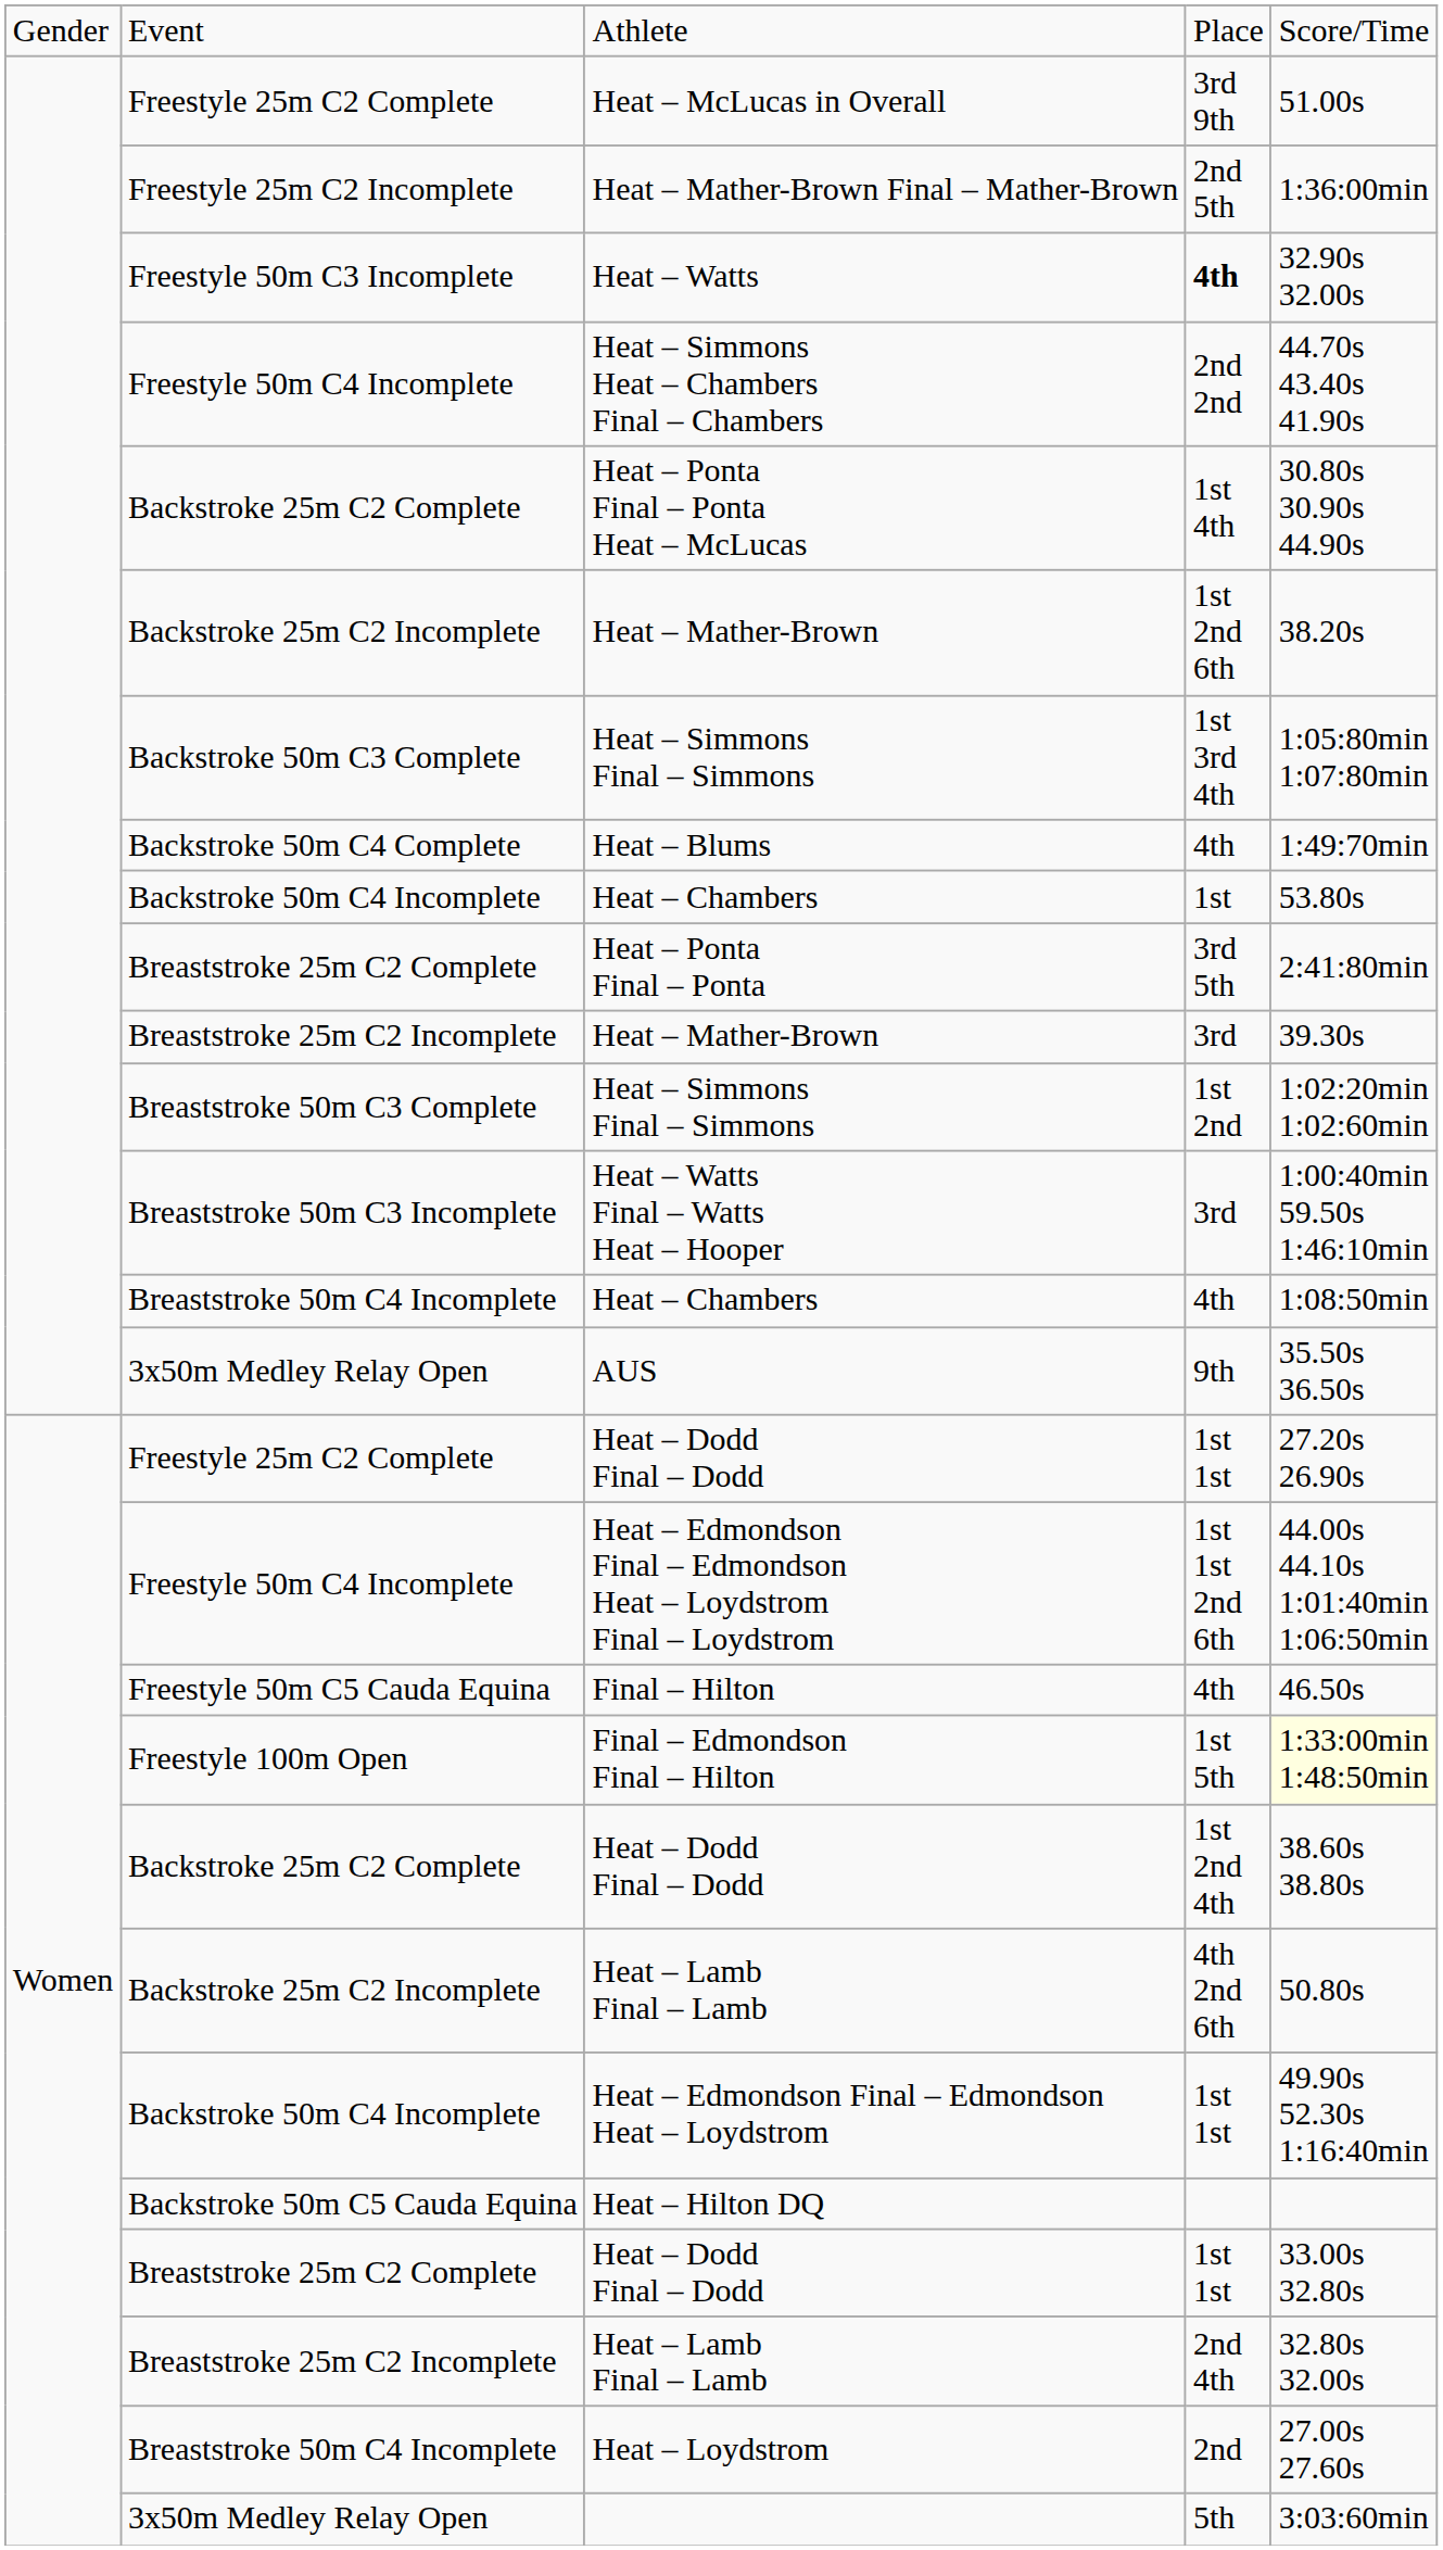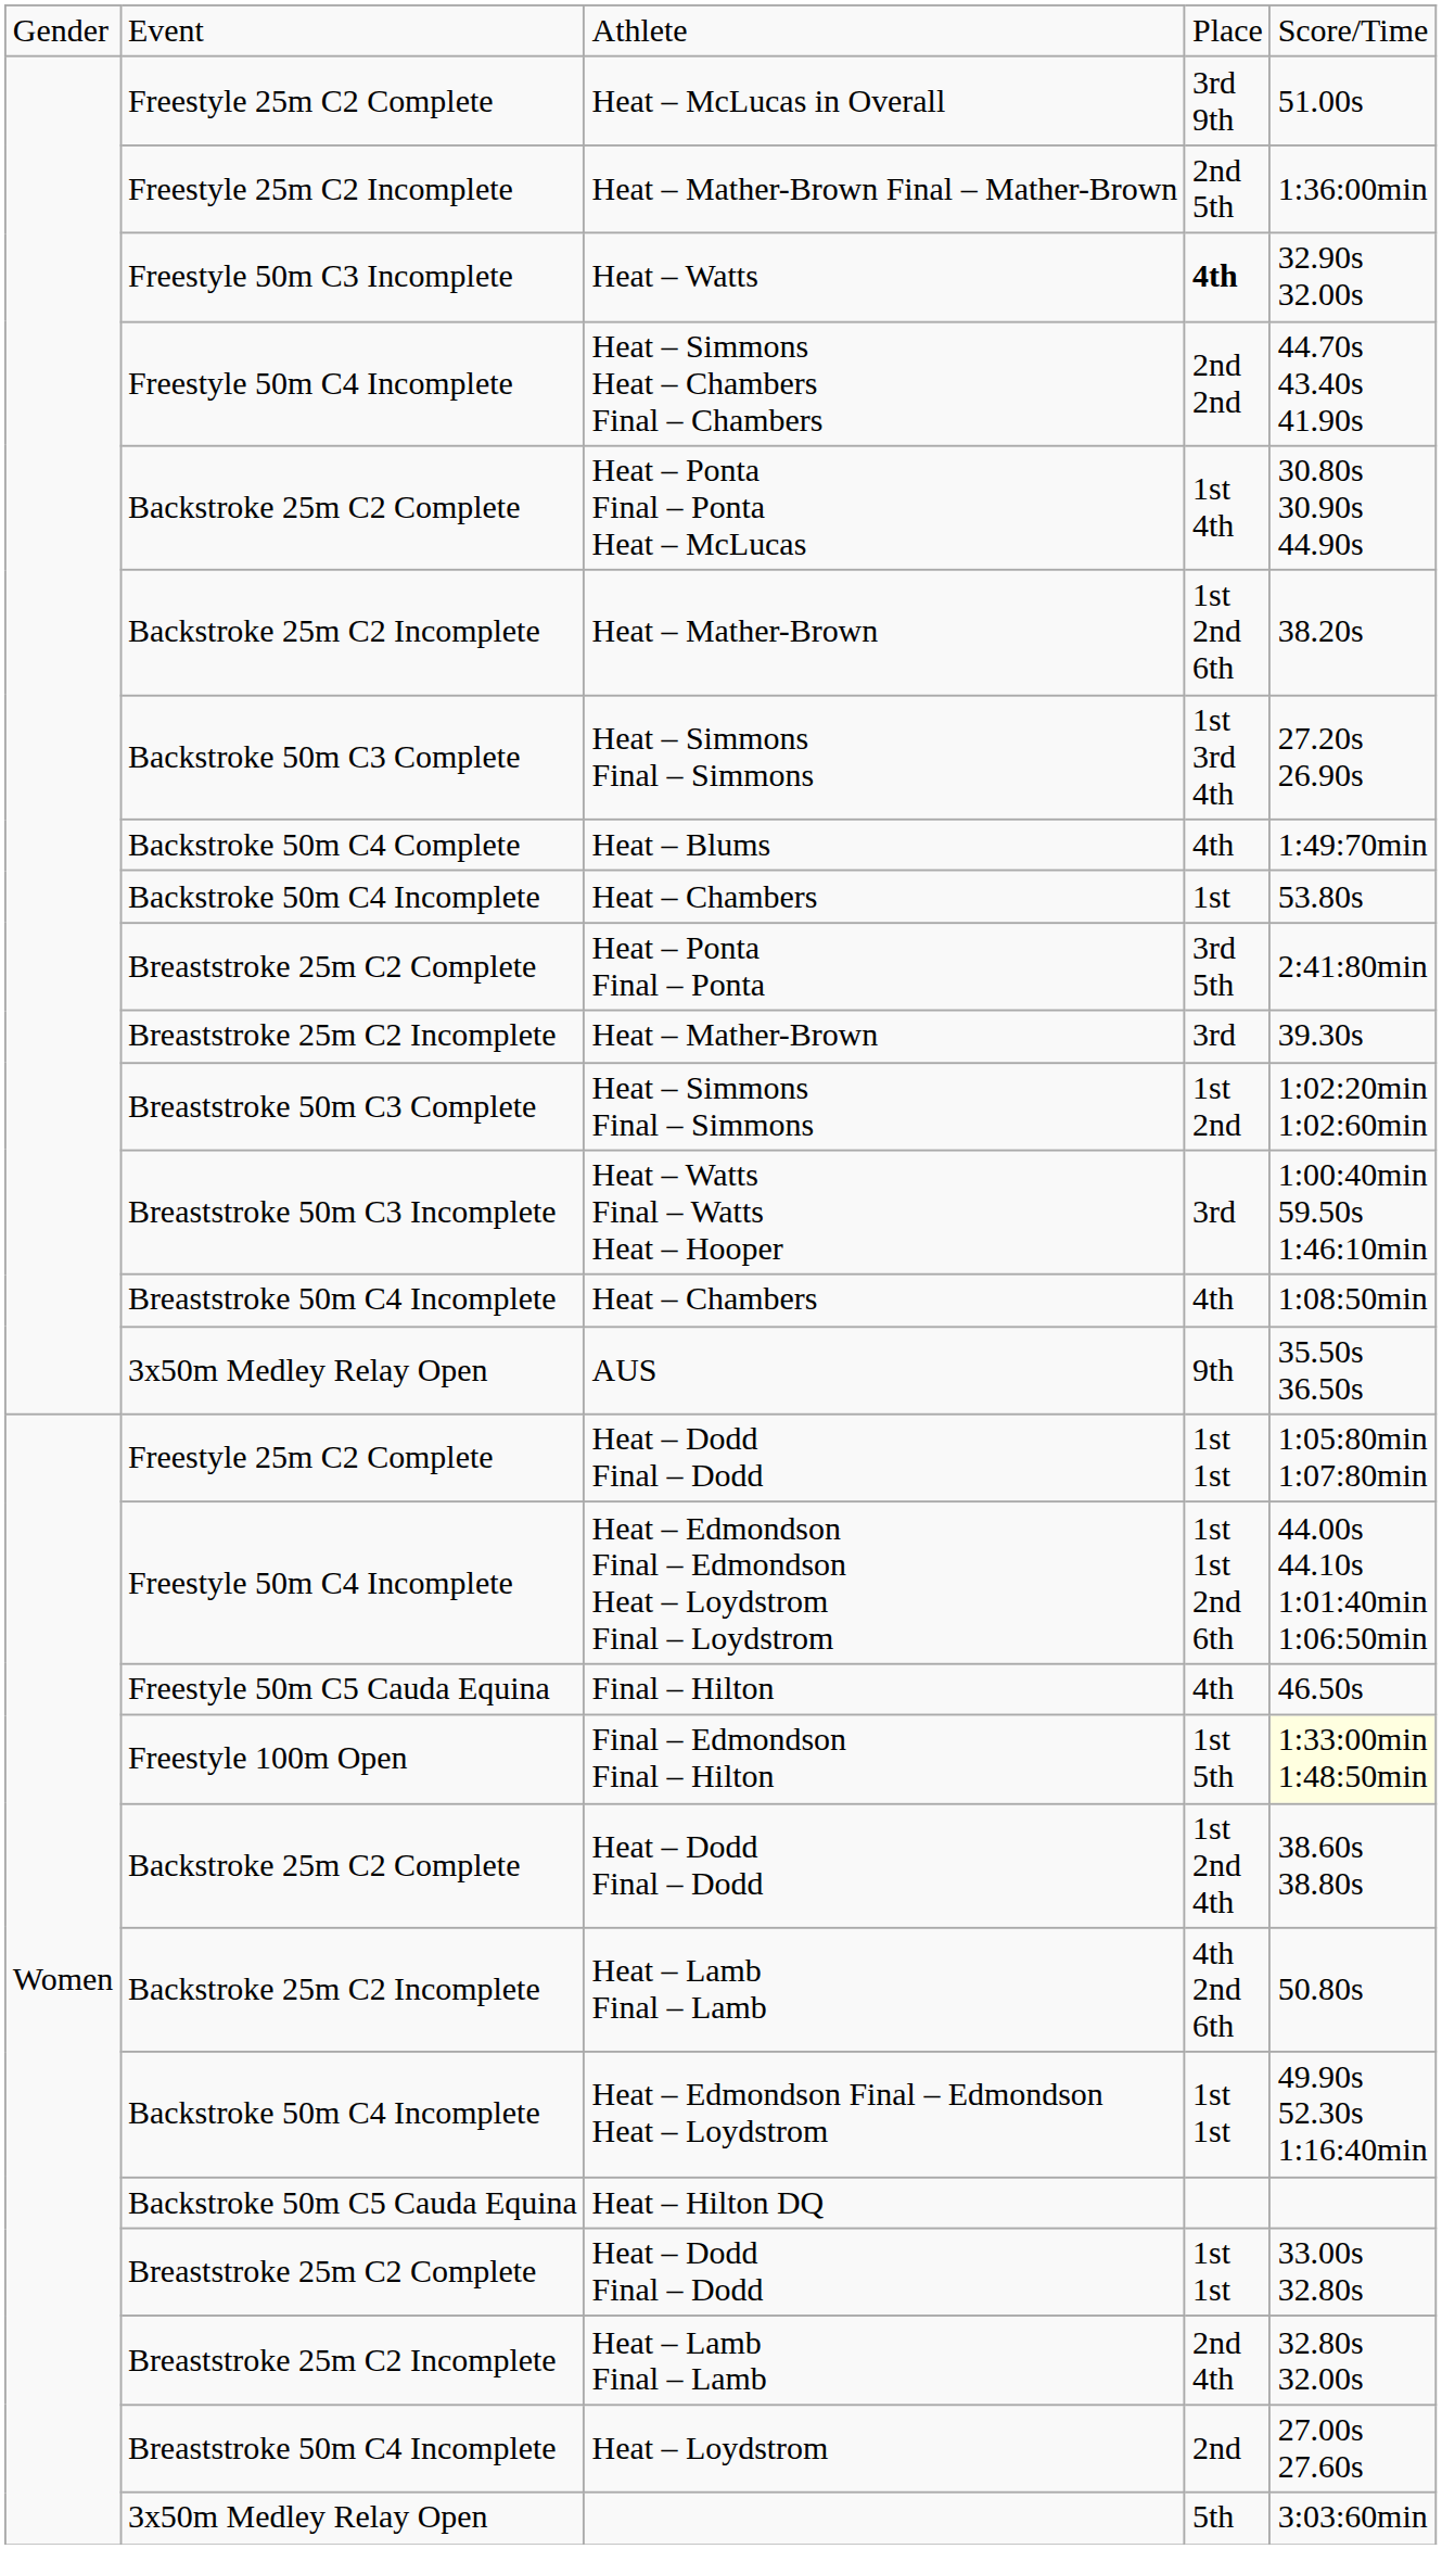Backstroke 50m C3 Complete / Heat – Simmons Final – Simmons | column 5: 1:05:80min 1:07:80min -> 27.20s 26.90s
Freestyle 25m C2 Complete / Heat – Dodd Final – Dodd | column 5: 27.20s 26.90s -> 1:05:80min 1:07:80min
